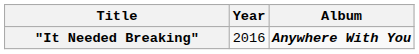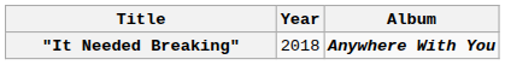"It Needed Breaking" | Year: 2016 -> 2018
